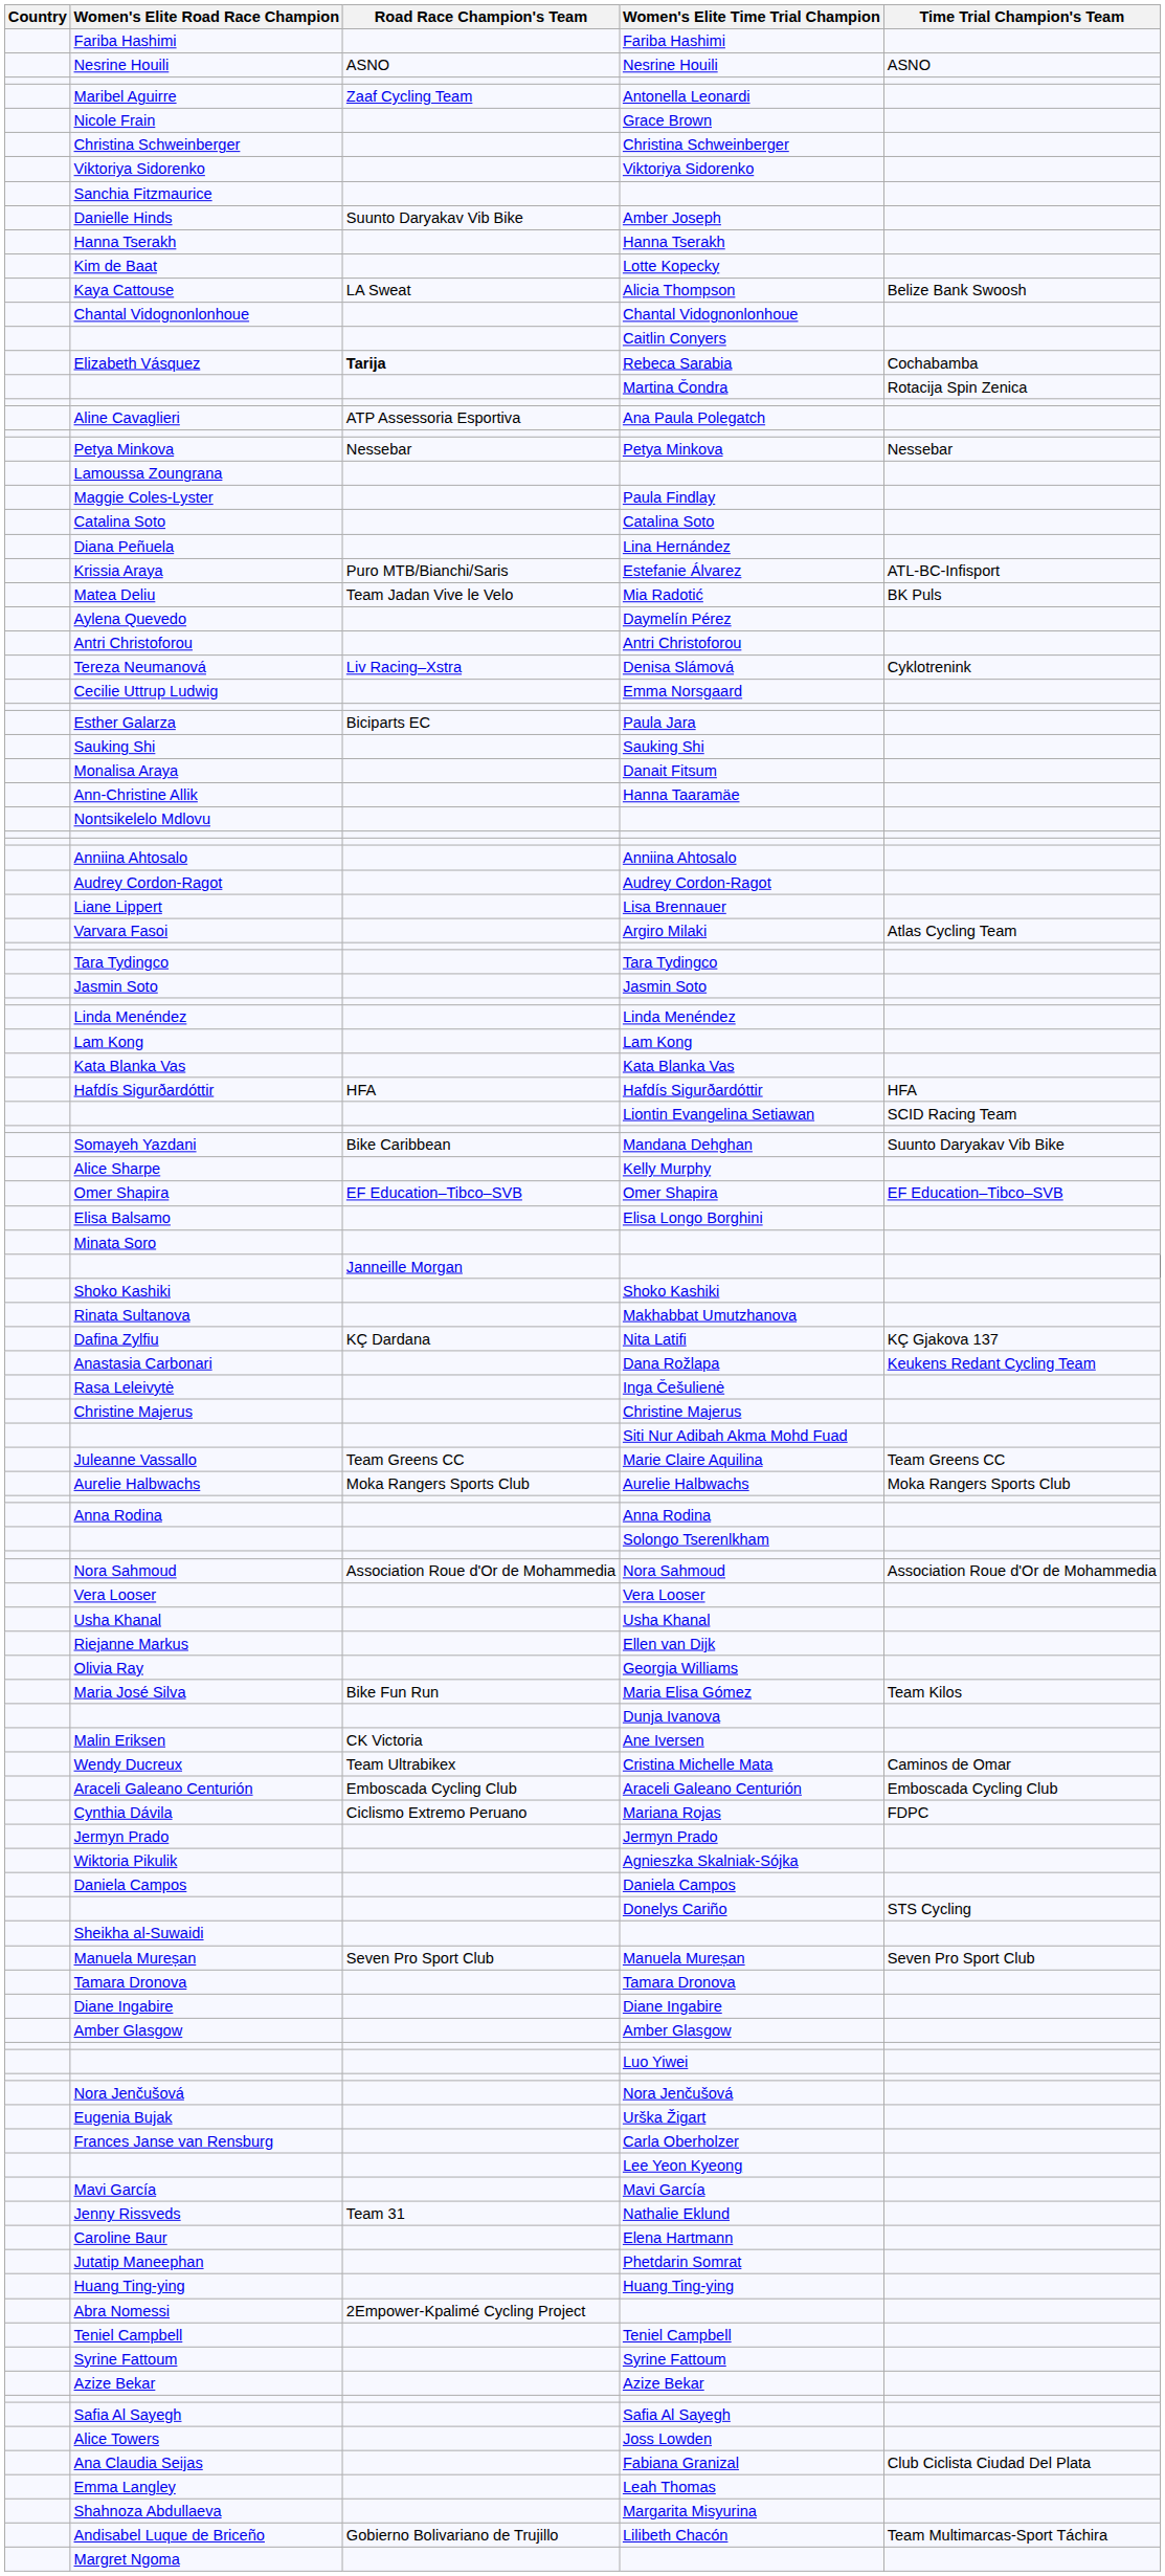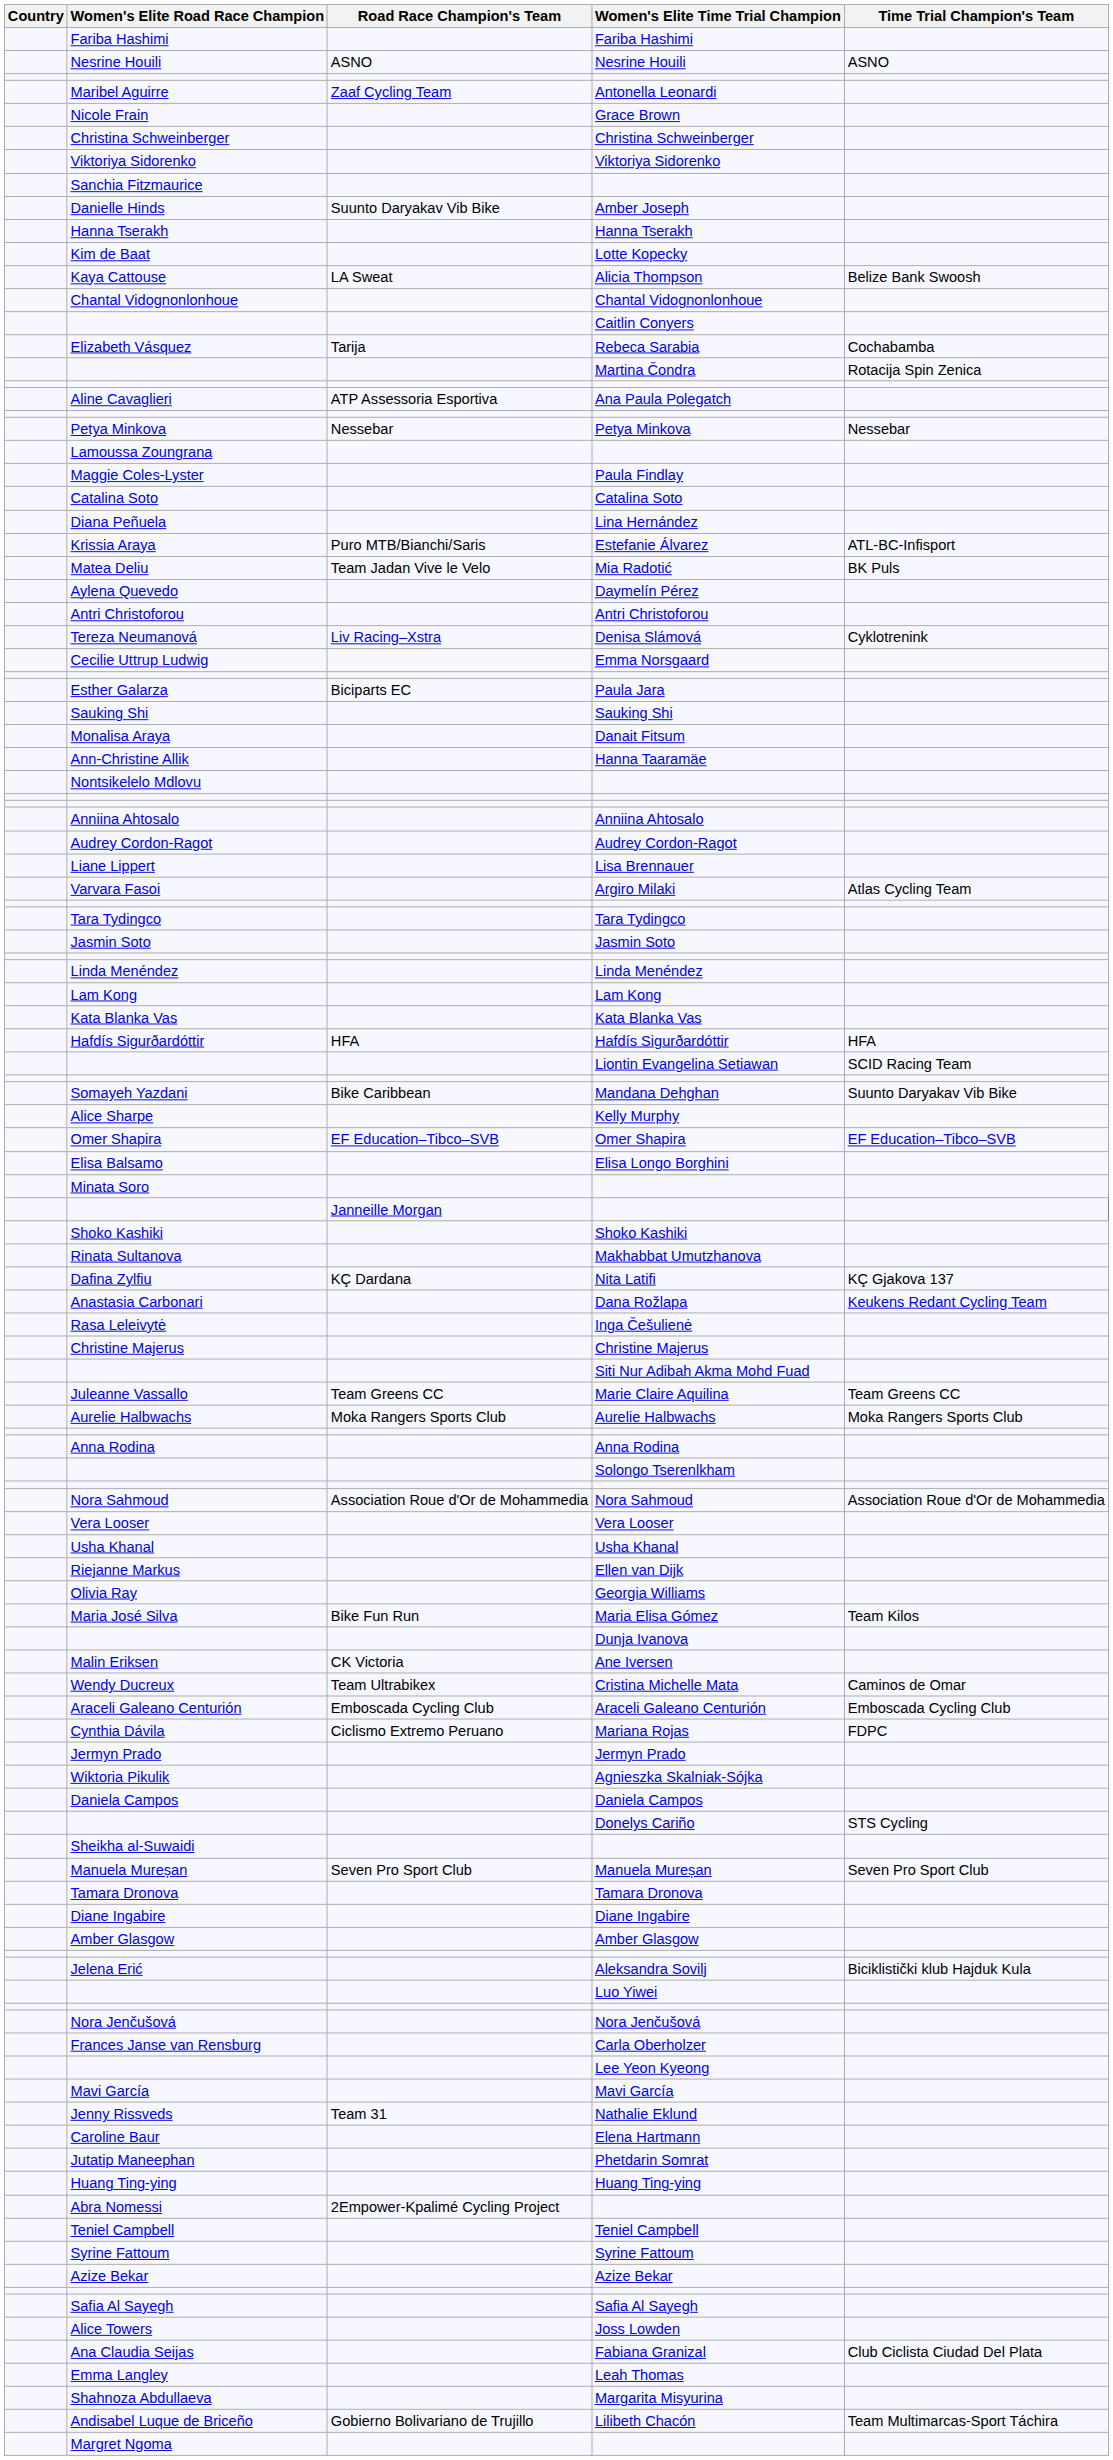Rebeca Sarabia | Road Race Champion's Team: bold -> normal
+ row: Jelena Erić | Aleksandra Sovilj | Biciklistički klub Hajduk Kula
- row: Eugenia Bujak | Urška Žigart
